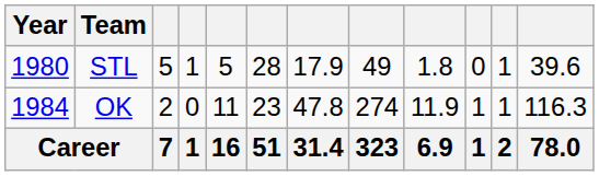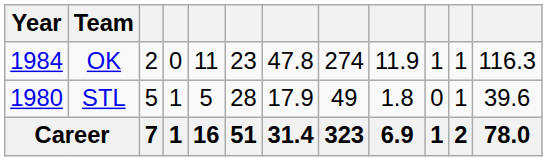rows swapped: STL <-> OK
